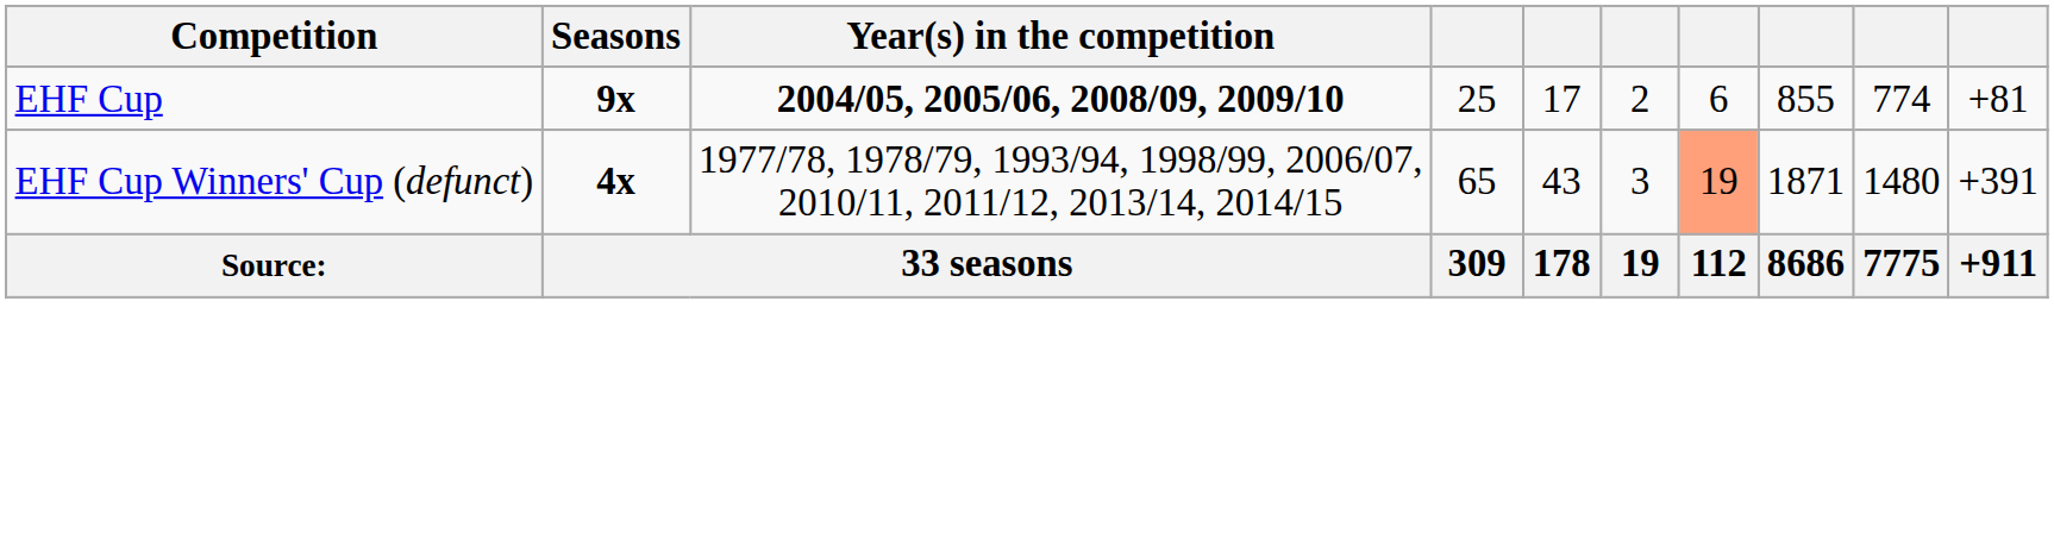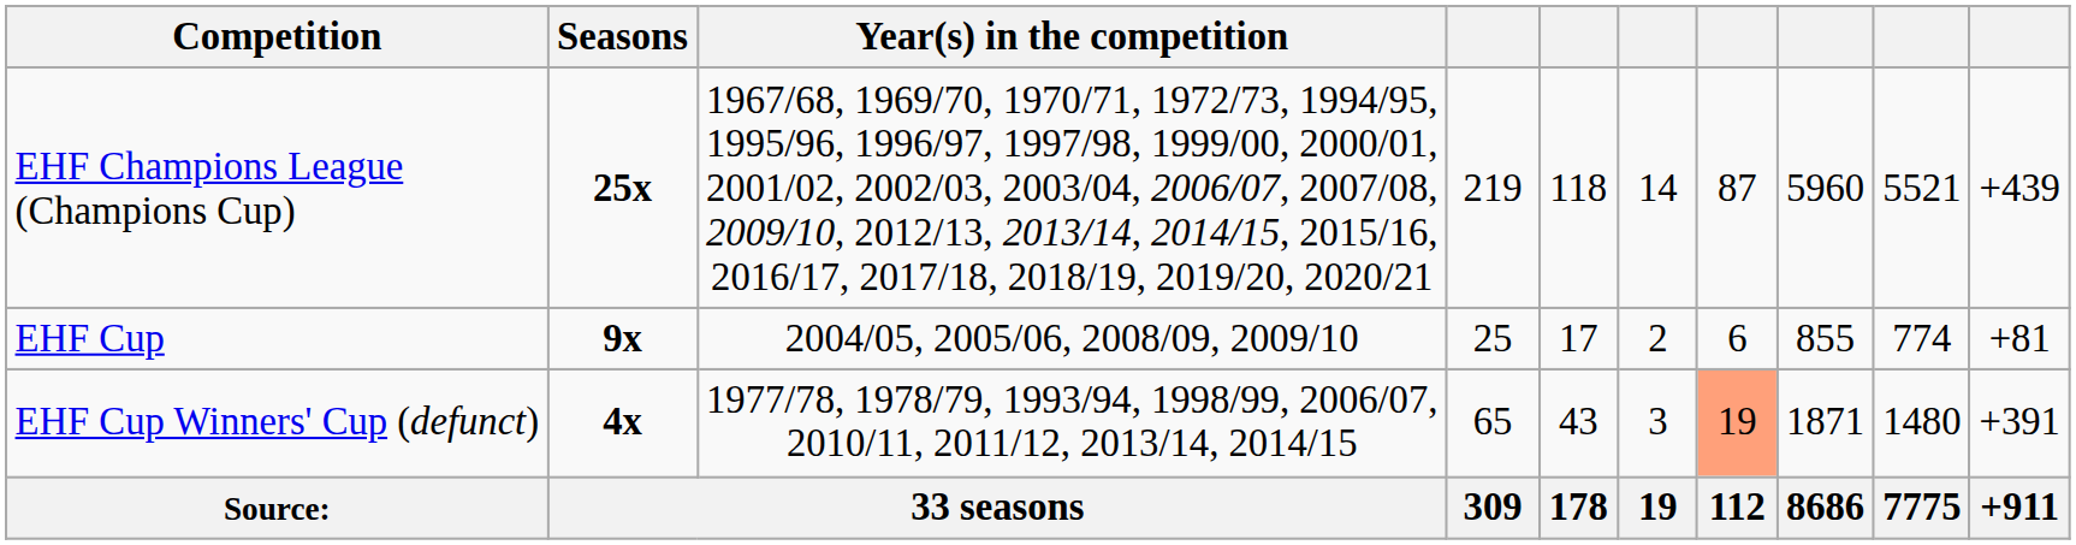+ row: EHF Champions League (Champions Cup) | 25x | 1967/68, 1969/70, 1970/71, 1972/73, 1994/95, 1995/96, 1996/97, 1997/98, 1999/00, 2000/01, 2001/02, 2002/03, 2003/04, 2006/07, 2007/08, 2009/10, 2012/13, 2013/14, 2014/15, 2015/16, 2016/17, 2017/18, 2018/19, 2019/20, 2020/21 | 219 | 118 | 14 | 87 | 5960 | 5521 | +439
EHF Cup | Year(s) in the competition: bold -> normal
